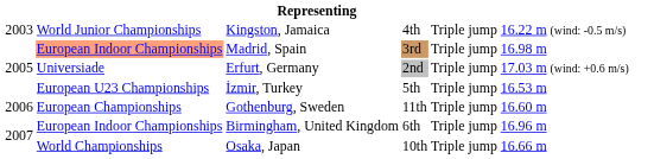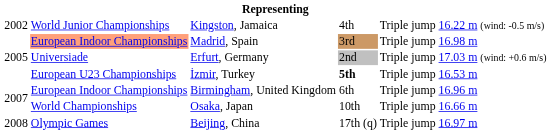Kingston, Jamaica | column 1: 2003 -> 2002
İzmir, Turkey | column 4: normal -> bold
- row: 2006 | European Championships | Gothenburg, Sweden | 11th | Triple jump | 16.60 m
+ row: 2008 | Olympic Games | Beijing, China | 17th (q) | Triple jump | 16.97 m
